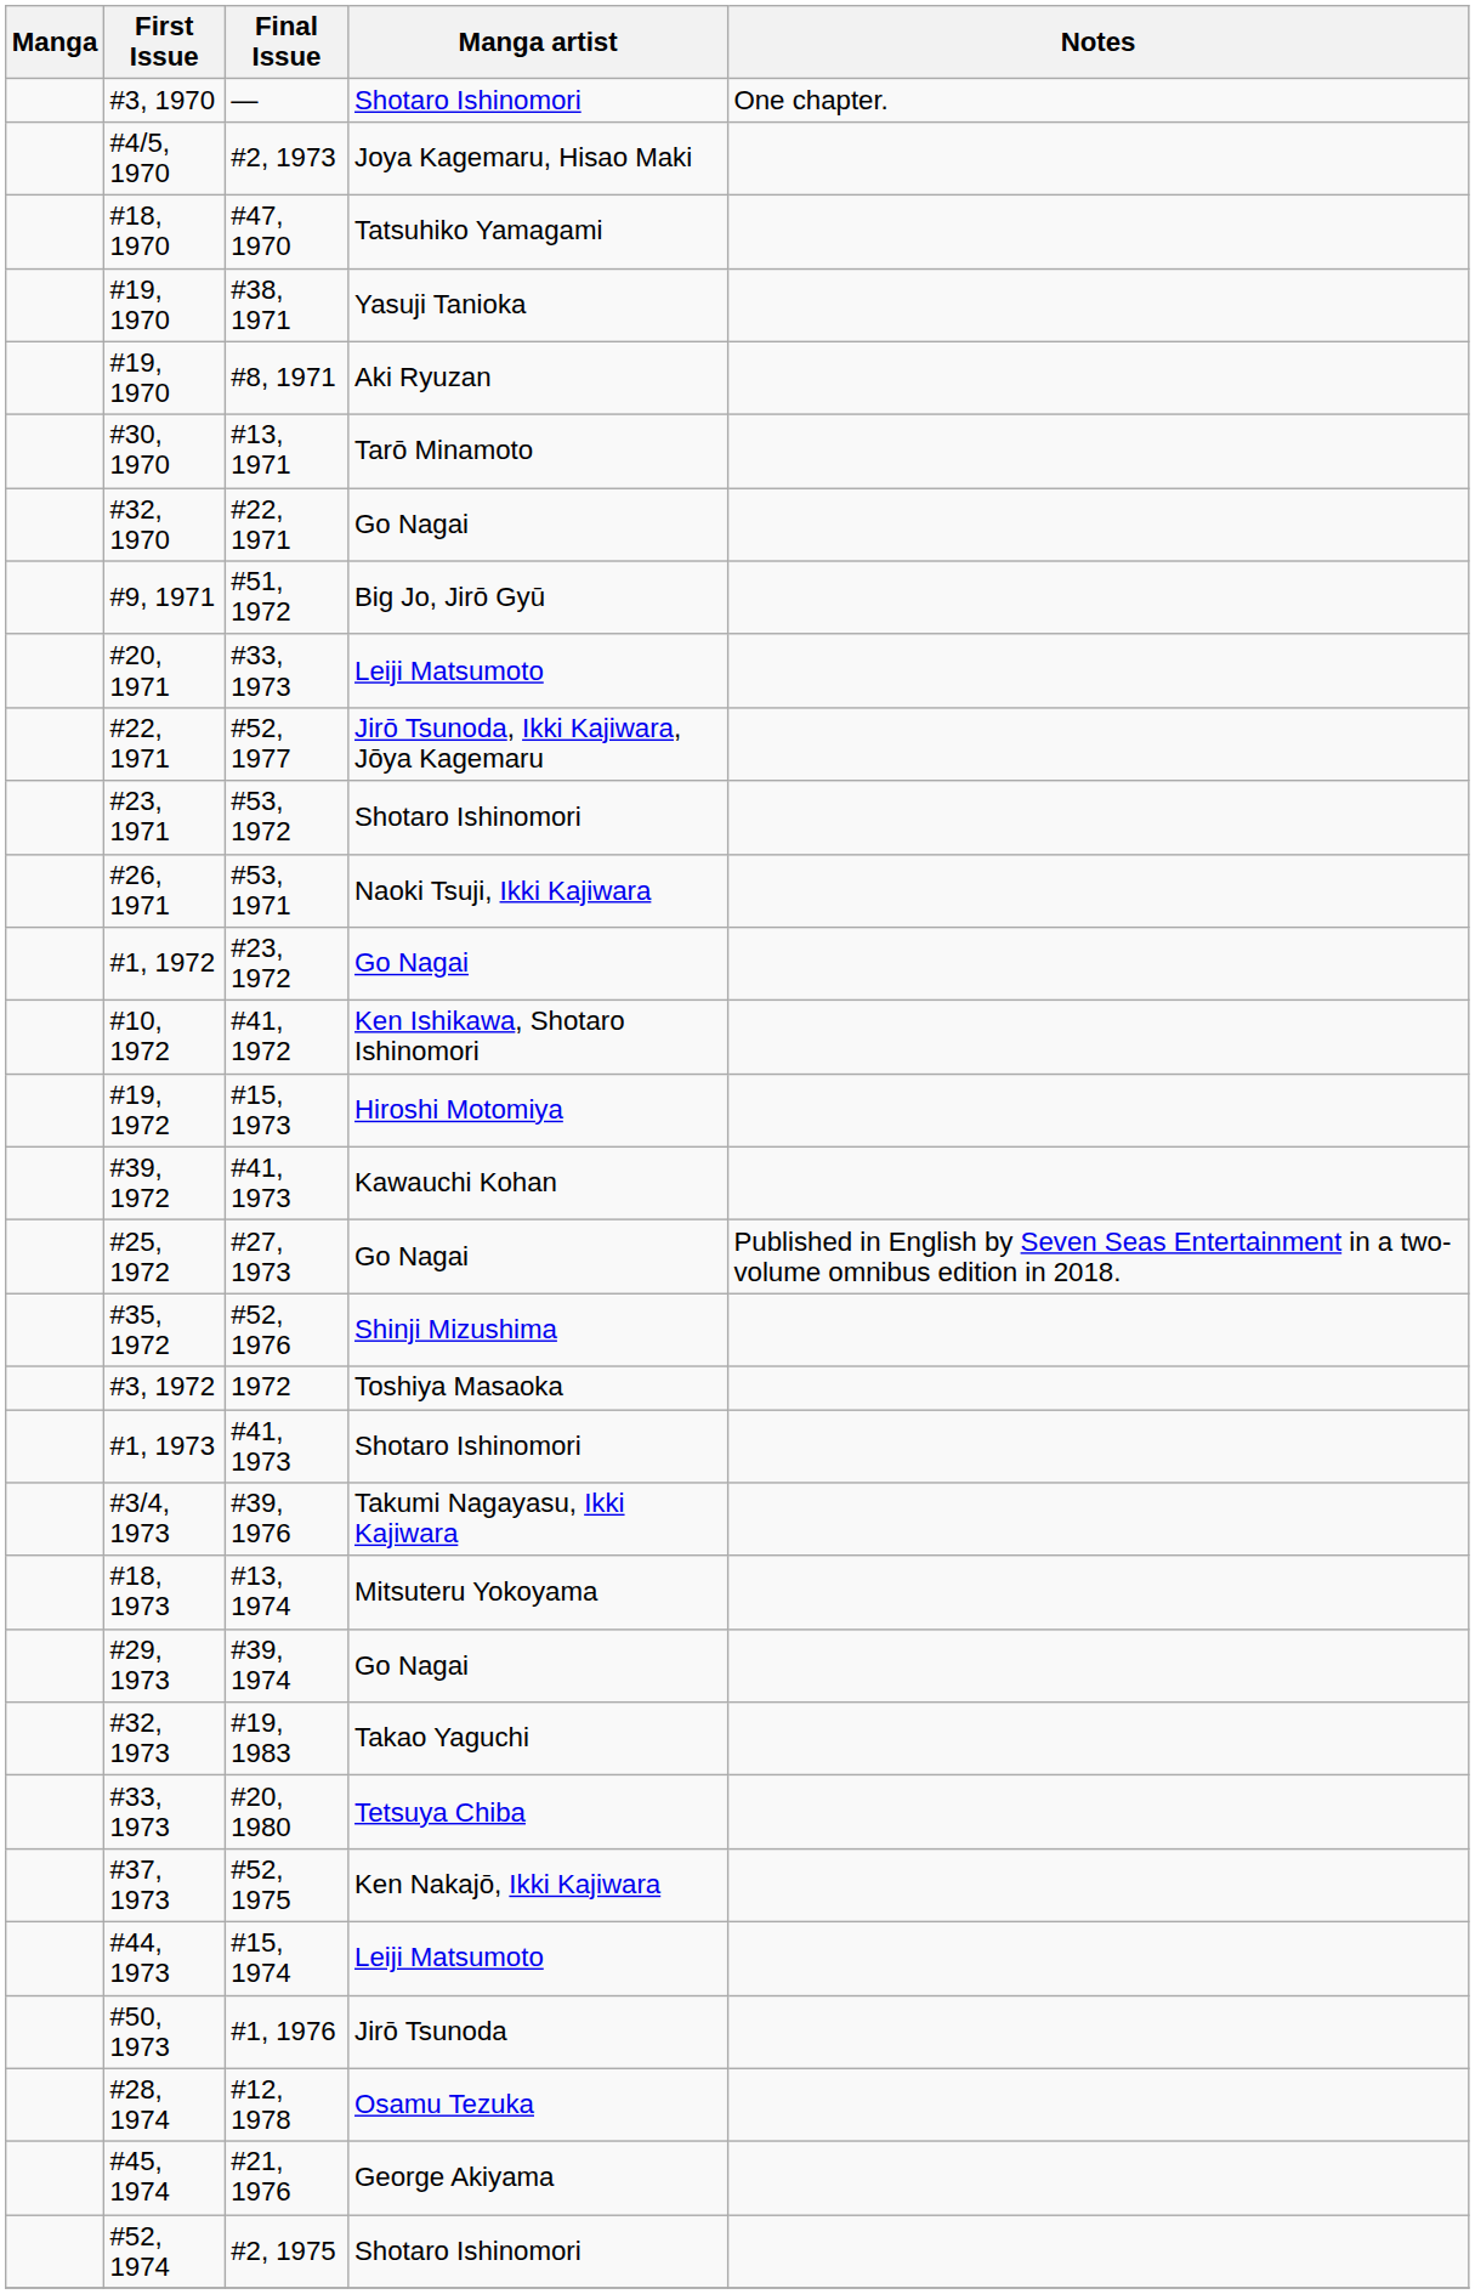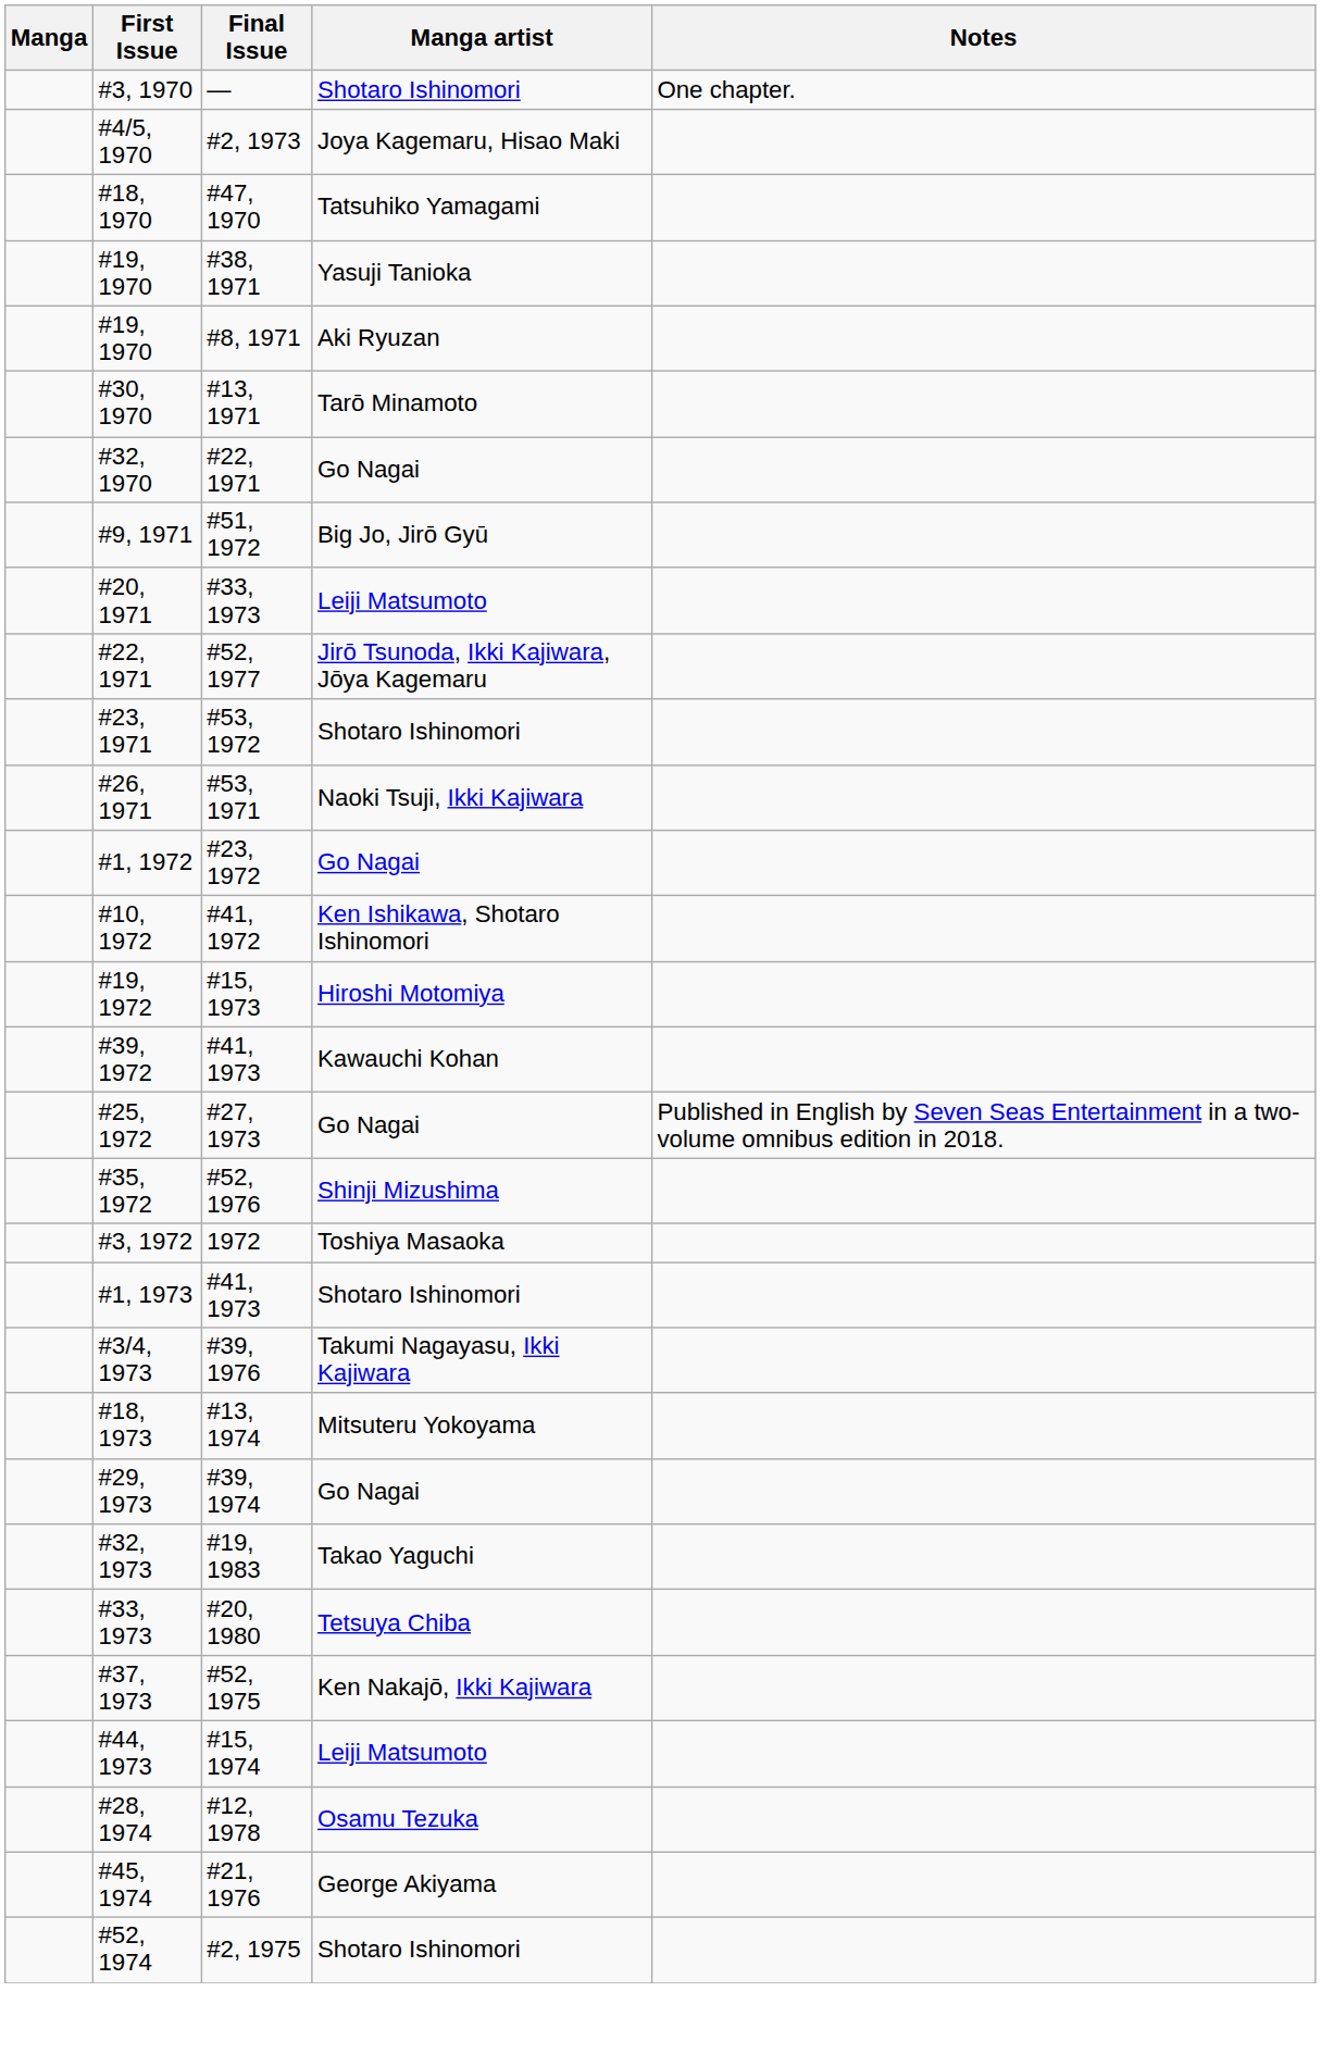- row: #50, 1973 | #1, 1976 | Jirō Tsunoda
